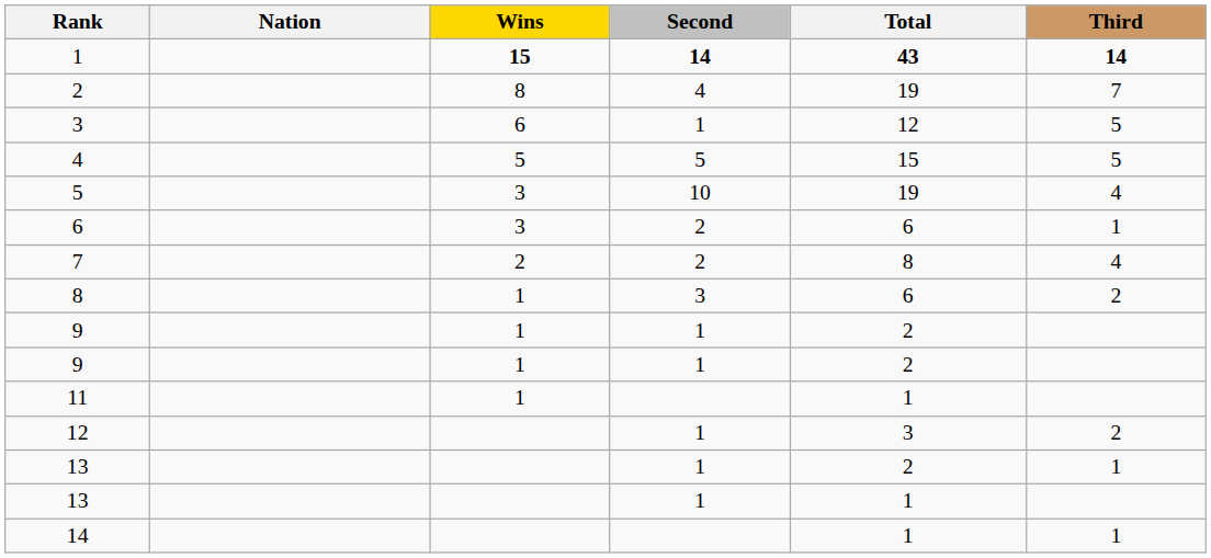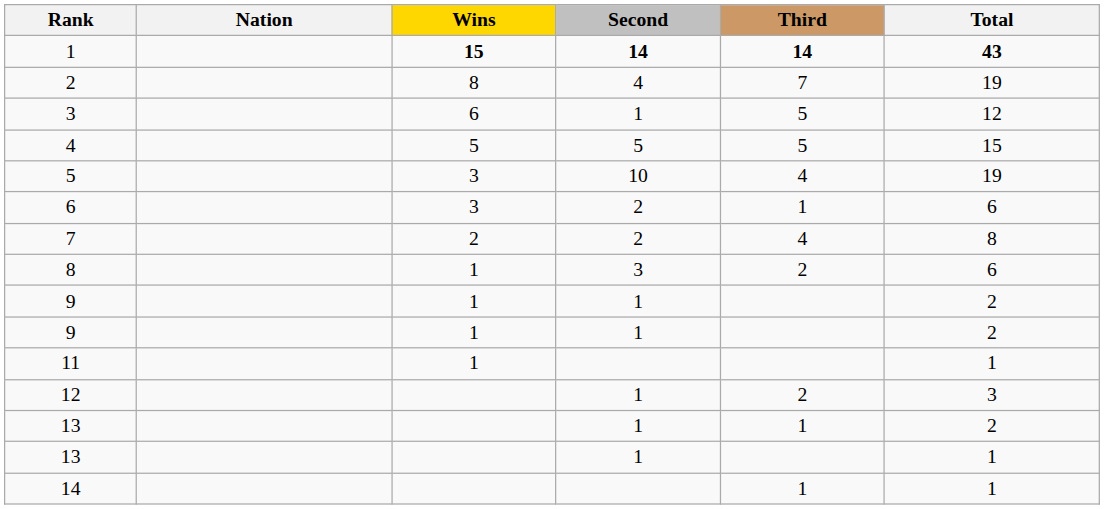columns swapped: Third <-> Total
